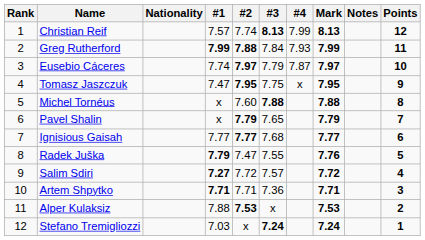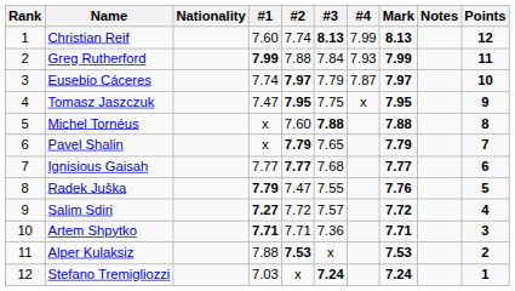Christian Reif | #1: 7.57 -> 7.60
Greg Rutherford | #2: bold -> normal
